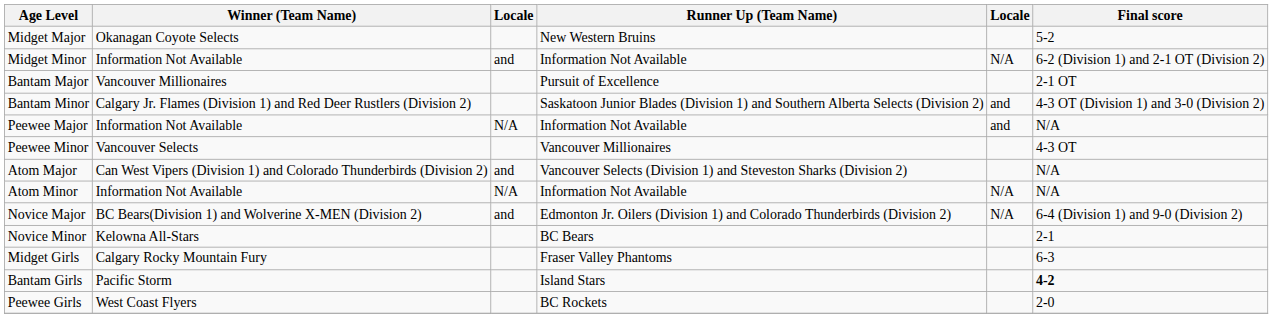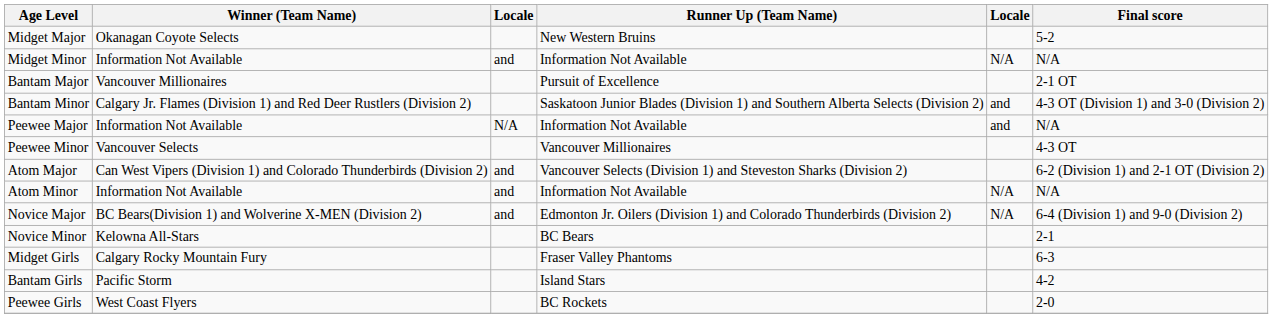Midget Minor | Final score: 6-2 (Division 1) and 2-1 OT (Division 2) -> N/A
Atom Major | Final score: N/A -> 6-2 (Division 1) and 2-1 OT (Division 2)
Atom Minor | column 3: N/A -> and
Bantam Girls | Final score: bold -> normal
